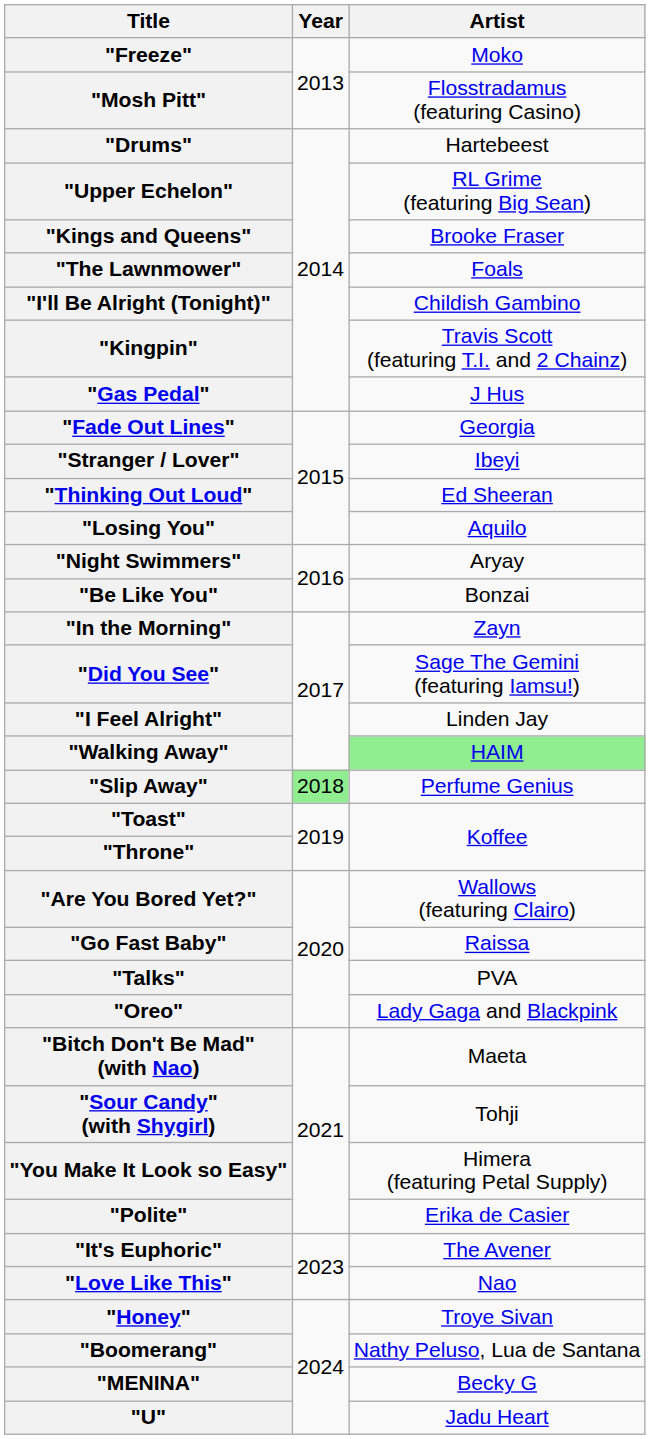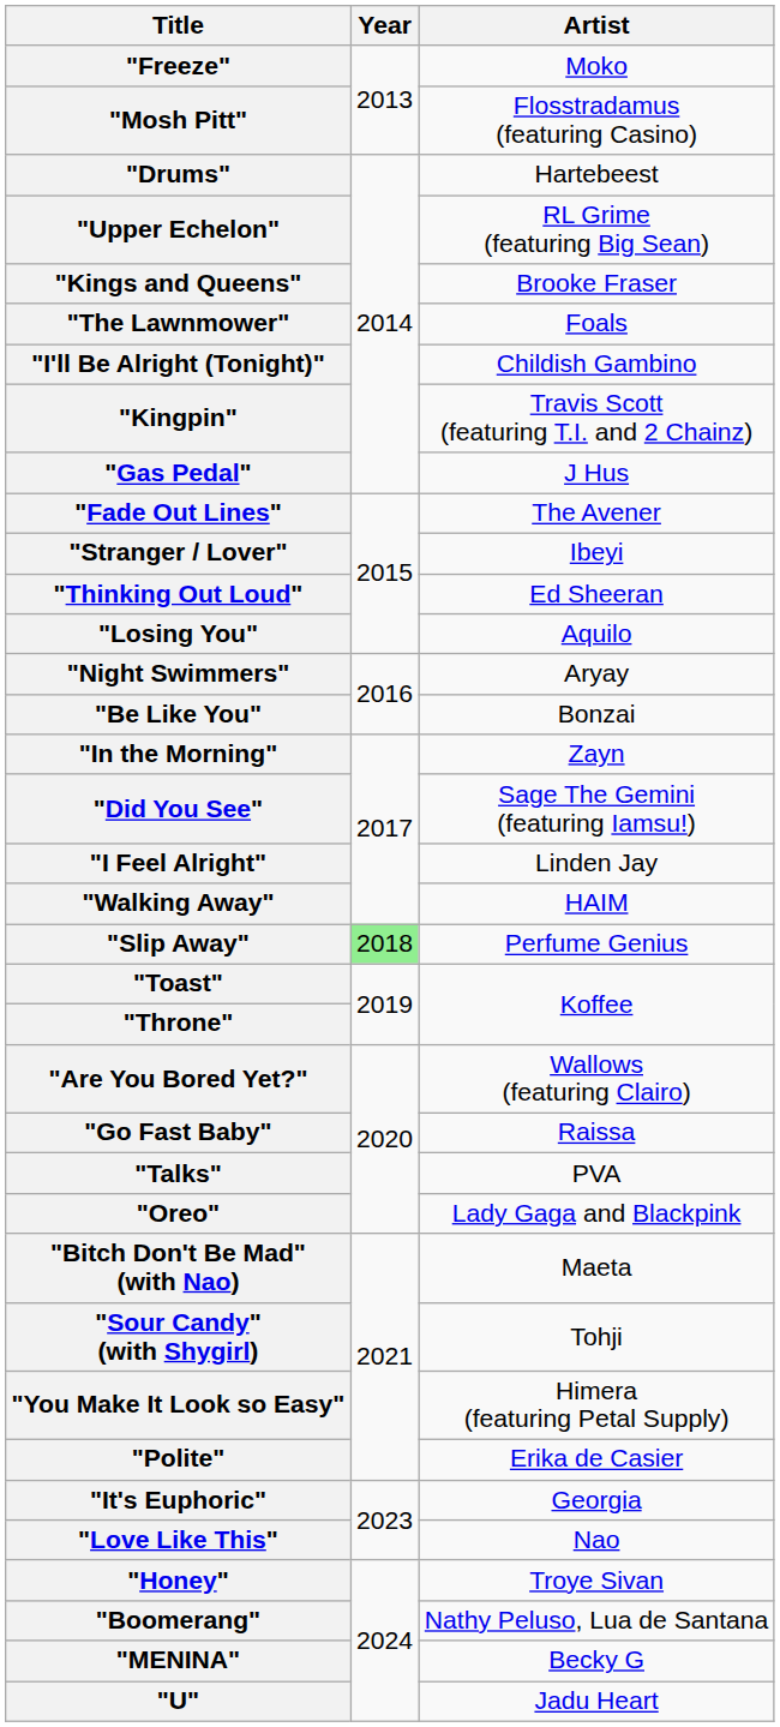"Fade Out Lines" | Artist: Georgia -> The Avener
"Walking Away" | Artist: lightgreen background -> no background
"It's Euphoric" | Artist: The Avener -> Georgia
